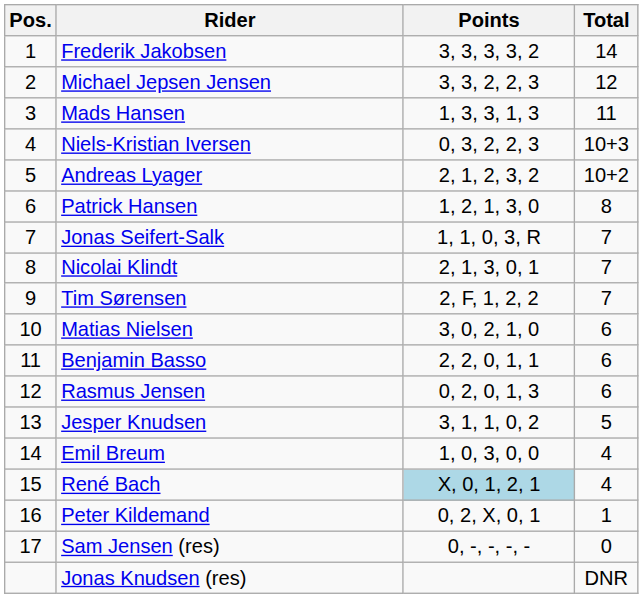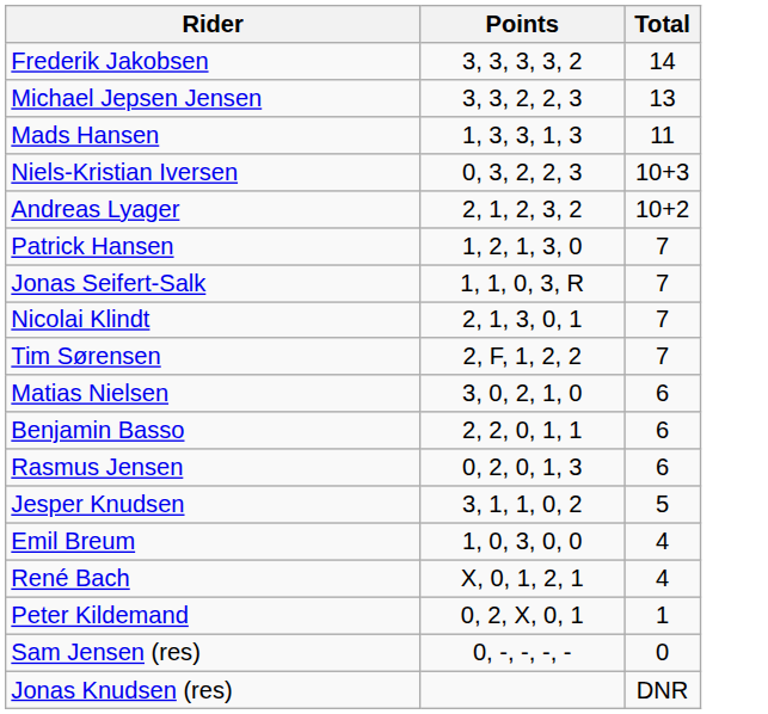- column: Pos. | 1 | 2 | 3 | 4 | 5 | 6 | 7 | 8 | 9 | 10 | 11 | 12 | 13 | 14 | 15 | 16 | 17
Michael Jepsen Jensen | Total: 12 -> 13
Patrick Hansen | Total: 8 -> 7
René Bach | Points: lightblue background -> no background
